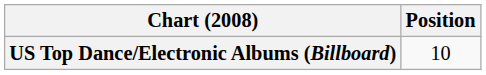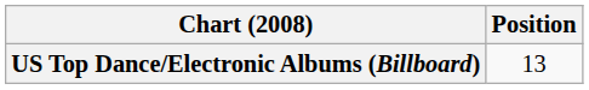US Top Dance/Electronic Albums (Billboard) | Position: 10 -> 13
